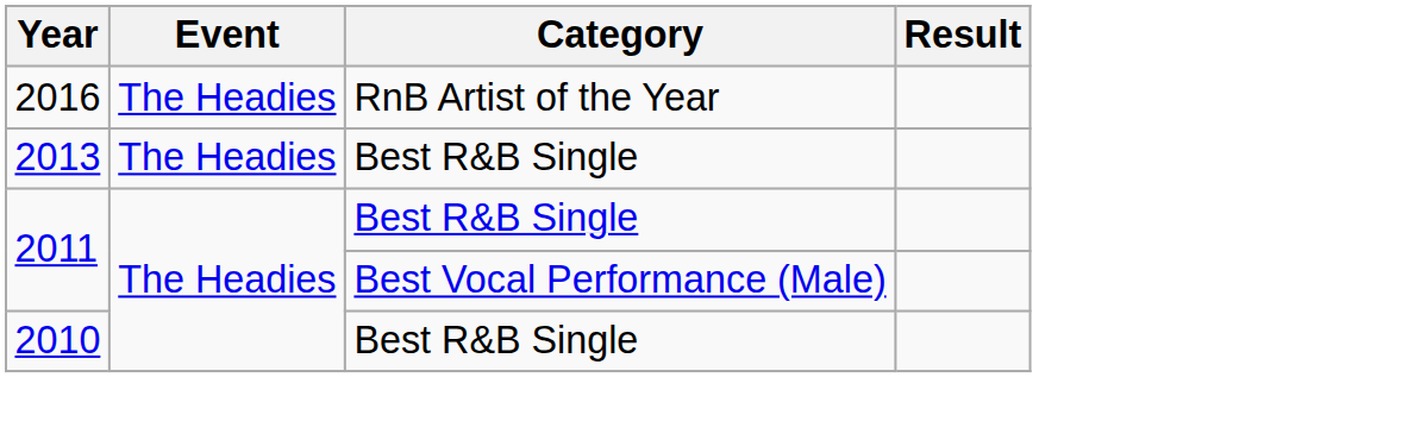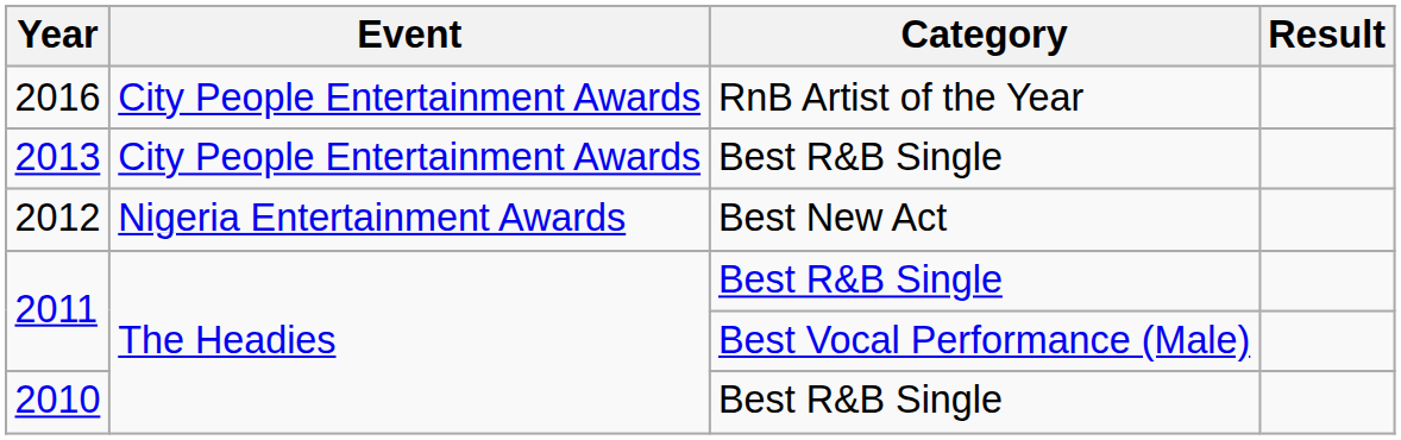2016 | Event: The Headies -> City People Entertainment Awards
2013 | Event: The Headies -> City People Entertainment Awards
+ row: 2012 | Nigeria Entertainment Awards | Best New Act
